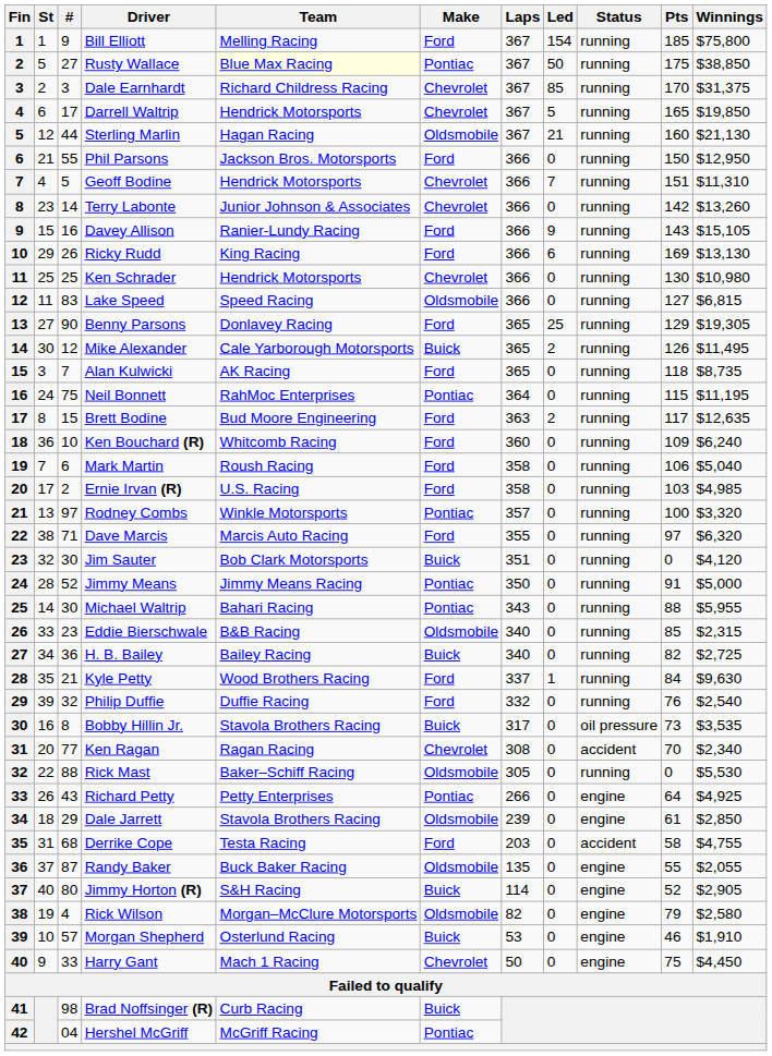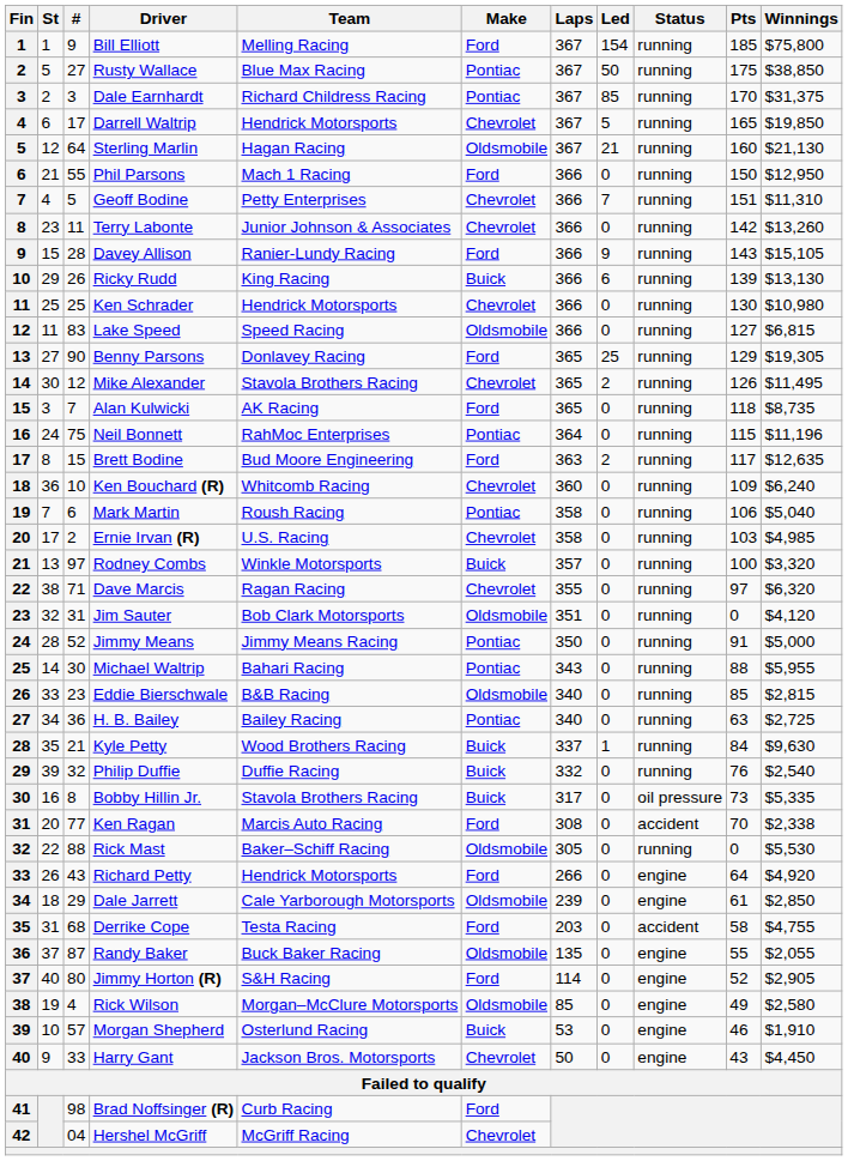Rusty Wallace | Team: lightyellow background -> no background
Dale Earnhardt | Make: Chevrolet -> Pontiac
Sterling Marlin | #: 44 -> 64
Phil Parsons | Team: Jackson Bros. Motorsports -> Mach 1 Racing
Geoff Bodine | Team: Hendrick Motorsports -> Petty Enterprises
Terry Labonte | #: 14 -> 11
Davey Allison | #: 16 -> 28
Ricky Rudd | Make: Ford -> Buick
Ricky Rudd | Pts: 169 -> 139
Mike Alexander | Team: Cale Yarborough Motorsports -> Stavola Brothers Racing
Mike Alexander | Make: Buick -> Chevrolet
Neil Bonnett | Winnings: $11,195 -> $11,196
Ken Bouchard (R) | Make: Ford -> Chevrolet
Mark Martin | Make: Ford -> Pontiac
Ernie Irvan (R) | Make: Ford -> Chevrolet
Rodney Combs | Make: Pontiac -> Buick
Dave Marcis | Team: Marcis Auto Racing -> Ragan Racing
Dave Marcis | Make: Ford -> Chevrolet
Jim Sauter | #: 30 -> 31
Jim Sauter | Make: Buick -> Oldsmobile
Eddie Bierschwale | Winnings: $2,315 -> $2,815
H. B. Bailey | Make: Buick -> Pontiac
H. B. Bailey | Pts: 82 -> 63
Kyle Petty | Make: Ford -> Buick
Philip Duffie | Make: Ford -> Buick
Bobby Hillin Jr. | Winnings: $3,535 -> $5,335
Ken Ragan | Team: Ragan Racing -> Marcis Auto Racing
Ken Ragan | Make: Chevrolet -> Ford
Ken Ragan | Winnings: $2,340 -> $2,338
Richard Petty | Team: Petty Enterprises -> Hendrick Motorsports
Richard Petty | Make: Pontiac -> Ford
Richard Petty | Winnings: $4,925 -> $4,920
Dale Jarrett | Team: Stavola Brothers Racing -> Cale Yarborough Motorsports
Jimmy Horton (R) | Make: Buick -> Ford
Rick Wilson | Laps: 82 -> 85
Rick Wilson | Pts: 79 -> 49
Harry Gant | Team: Mach 1 Racing -> Jackson Bros. Motorsports
Harry Gant | Pts: 75 -> 43
Brad Noffsinger (R) | Make: Buick -> Ford
Hershel McGriff | Make: Pontiac -> Chevrolet
